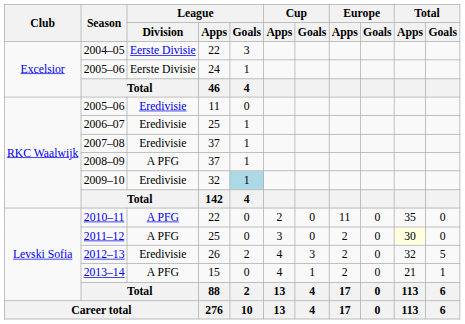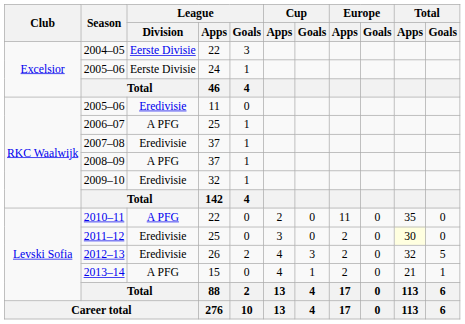2006–07 | League / Division: Eredivisie -> A PFG
2009–10 | League / Goals: lightblue background -> no background
2011–12 | League / Division: A PFG -> Eredivisie
